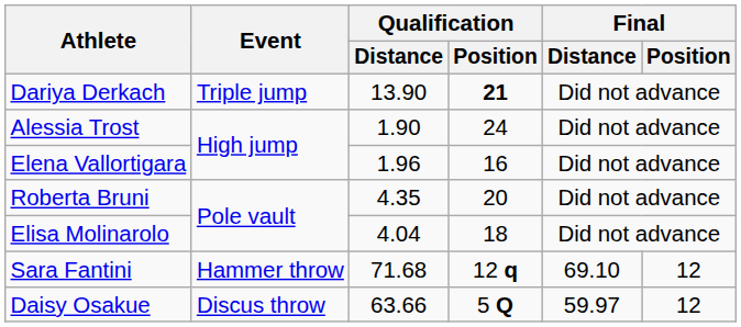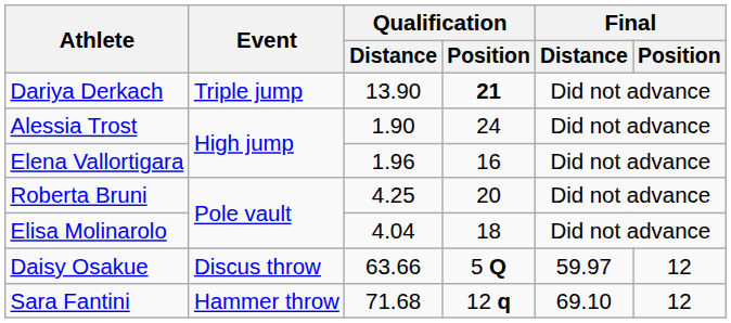Roberta Bruni | Qualification / Distance: 4.35 -> 4.25
rows swapped: Daisy Osakue <-> Sara Fantini
